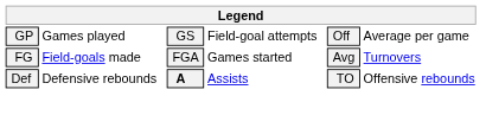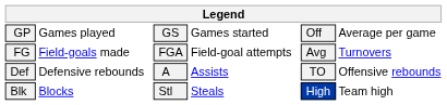GP | column 4: Field-goal attempts -> Games started
FG | column 4: Games started -> Field-goal attempts
Def | column 3: bold -> normal
+ row: Blk | Blocks | Stl | Steals | High | Team high
